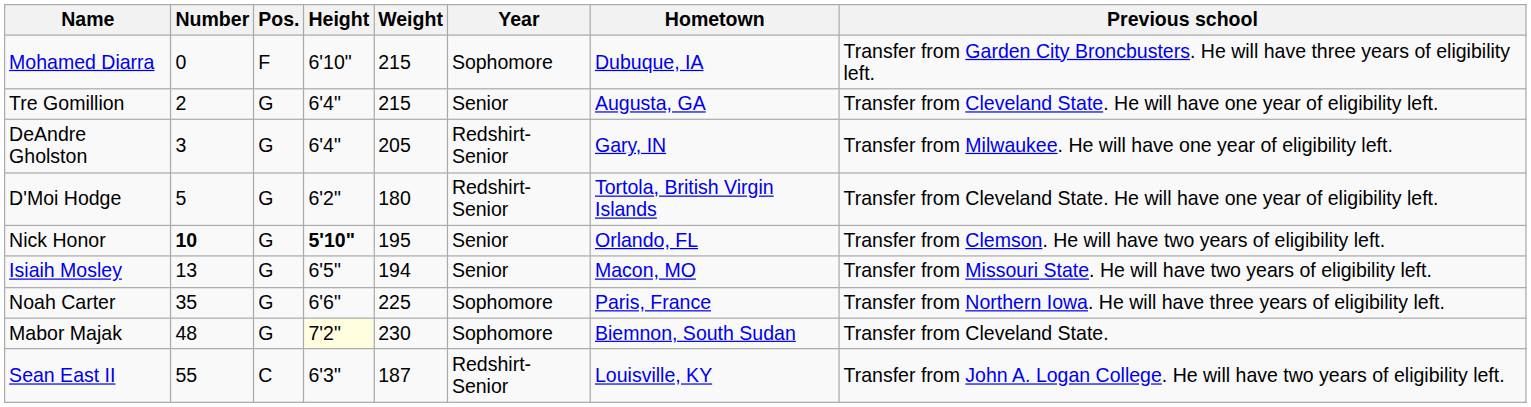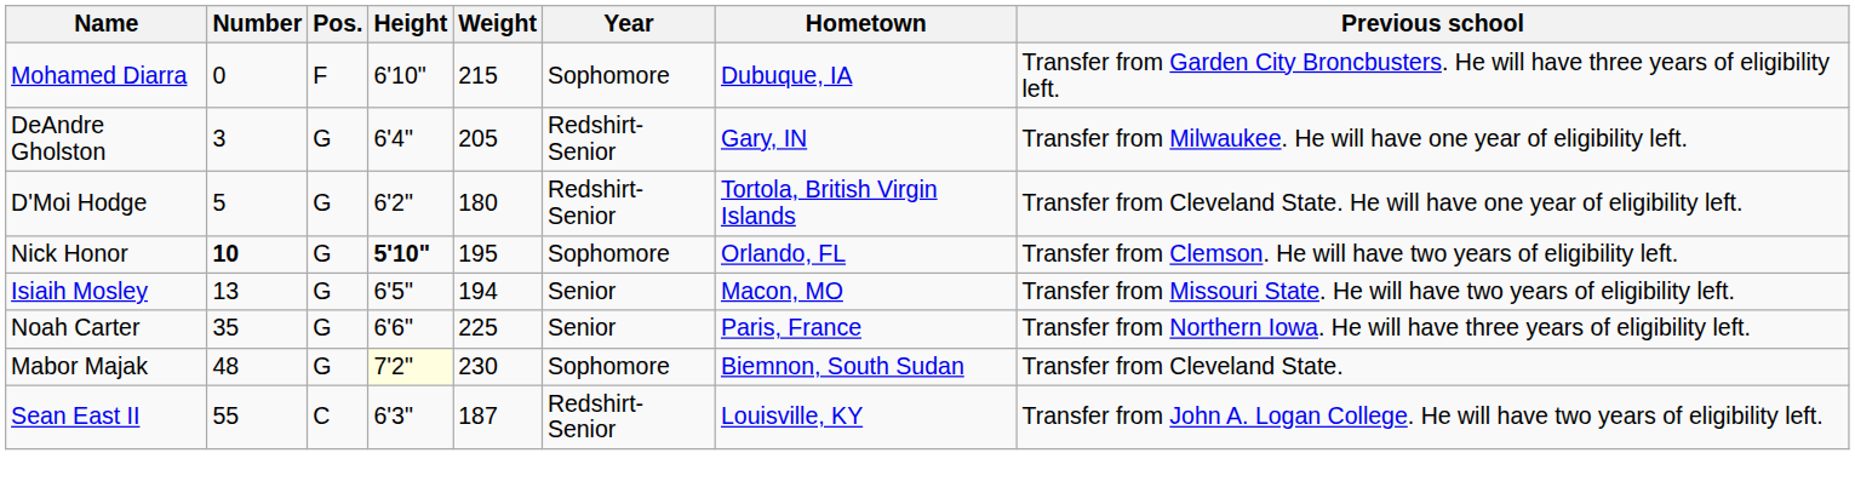- row: Tre Gomillion | 2 | G | 6'4" | 215 | Senior | Augusta, GA | Transfer from Cleveland State. He will have one year of eligibility left.
Nick Honor | Year: Senior -> Sophomore
Noah Carter | Year: Sophomore -> Senior
